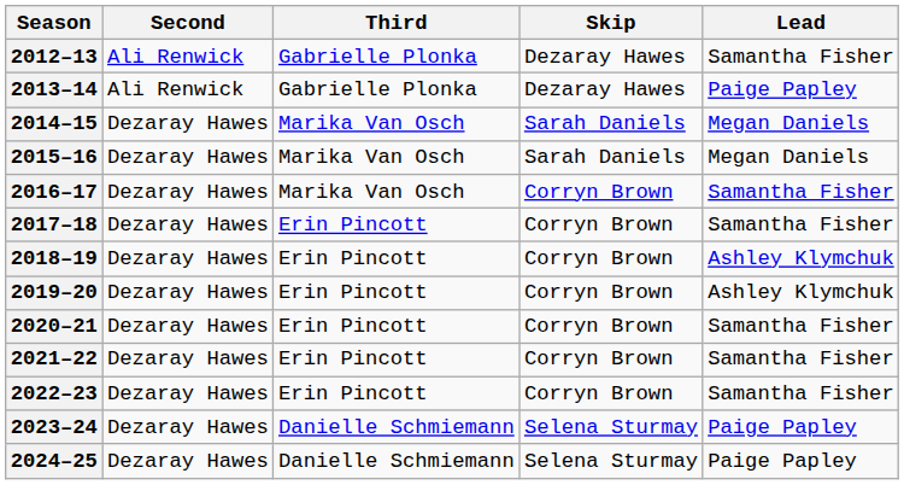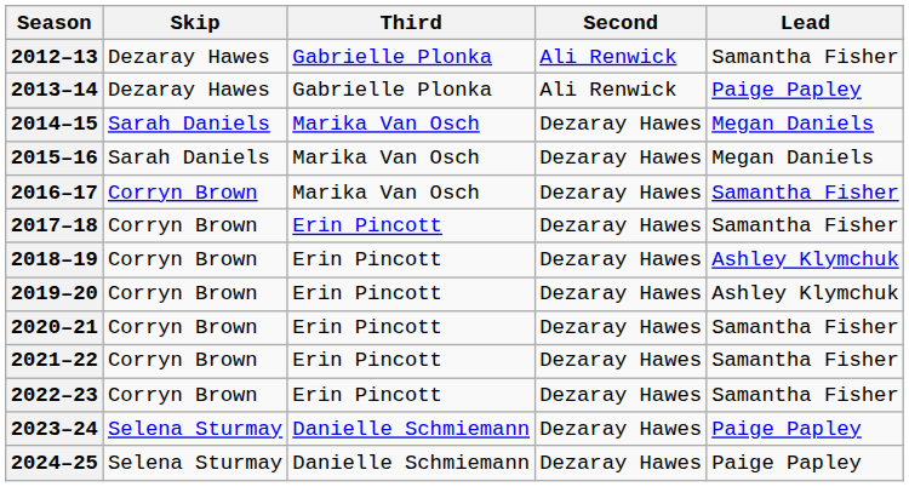columns swapped: Skip <-> Second
